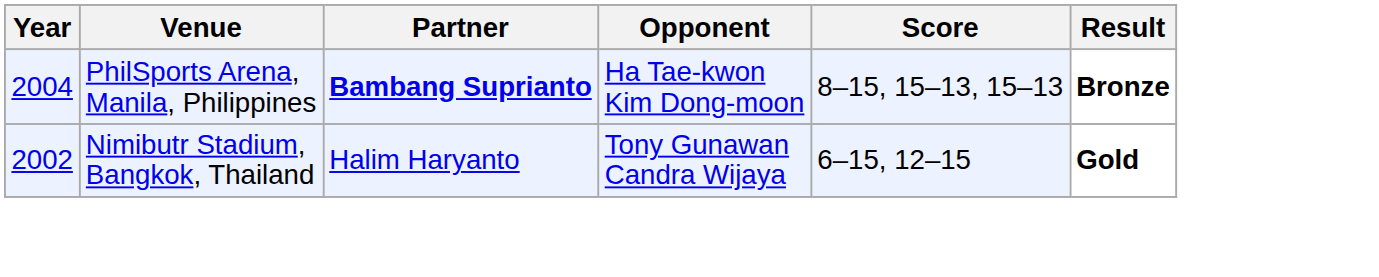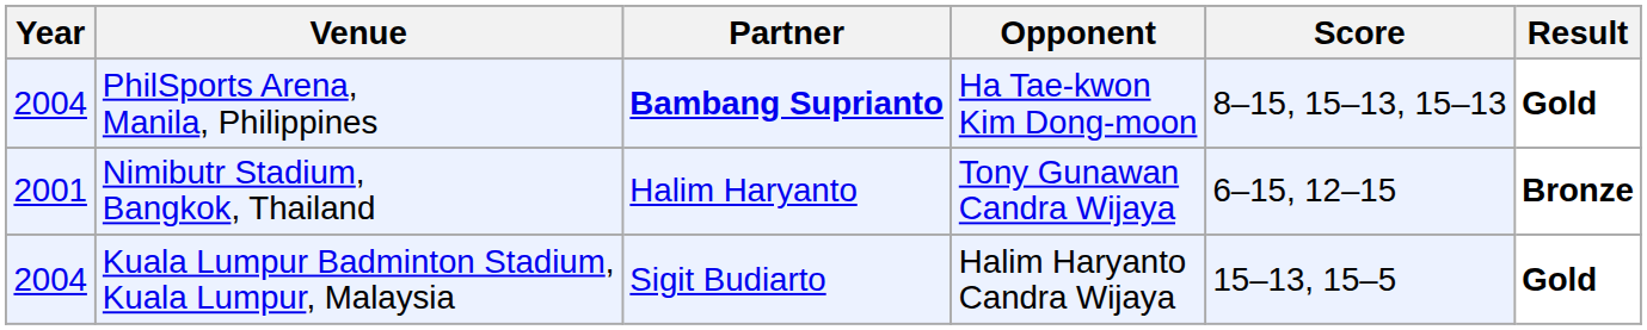PhilSports Arena, Manila, Philippines | Result: Bronze -> Gold
Nimibutr Stadium, Bangkok, Thailand | Year: 2002 -> 2001
Nimibutr Stadium, Bangkok, Thailand | Result: Gold -> Bronze
+ row: 2004 | Kuala Lumpur Badminton Stadium, Kuala Lumpur, Malaysia | Sigit Budiarto | Halim Haryanto Candra Wijaya | 15–13, 15–5 | Gold
